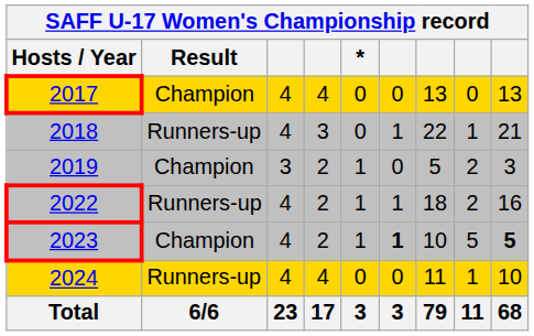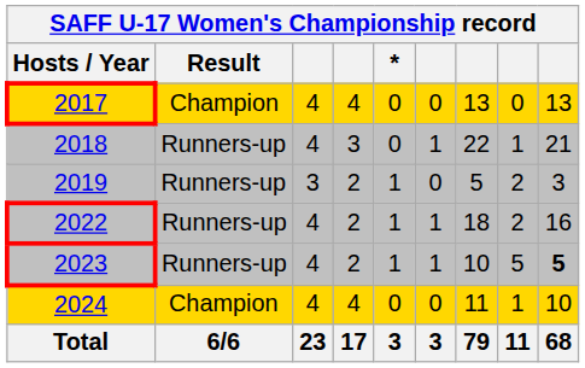2019 | Result: Champion -> Runners-up
2023 | Result: Champion -> Runners-up
2023 | column 6: bold -> normal
2024 | Result: Runners-up -> Champion
